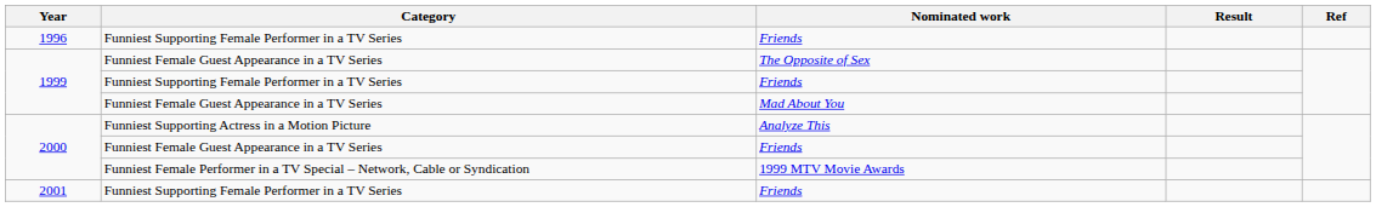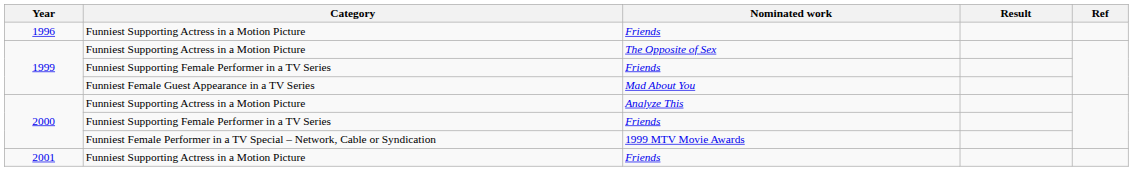1996 / Friends | Category: Funniest Supporting Female Performer in a TV Series -> Funniest Supporting Actress in a Motion Picture
The Opposite of Sex | Category: Funniest Female Guest Appearance in a TV Series -> Funniest Supporting Actress in a Motion Picture
2000 / Friends | Category: Funniest Female Guest Appearance in a TV Series -> Funniest Supporting Female Performer in a TV Series
2001 / Friends | Category: Funniest Supporting Female Performer in a TV Series -> Funniest Supporting Actress in a Motion Picture
